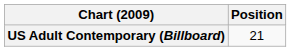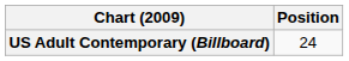US Adult Contemporary (Billboard) | Position: 21 -> 24
